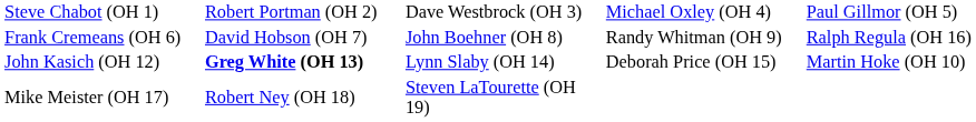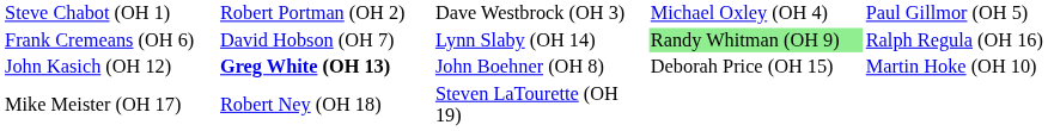Frank Cremeans (OH 6) | column 3: John Boehner (OH 8) -> Lynn Slaby (OH 14)
Frank Cremeans (OH 6) | column 4: no background -> lightgreen background
John Kasich (OH 12) | column 3: Lynn Slaby (OH 14) -> John Boehner (OH 8)
